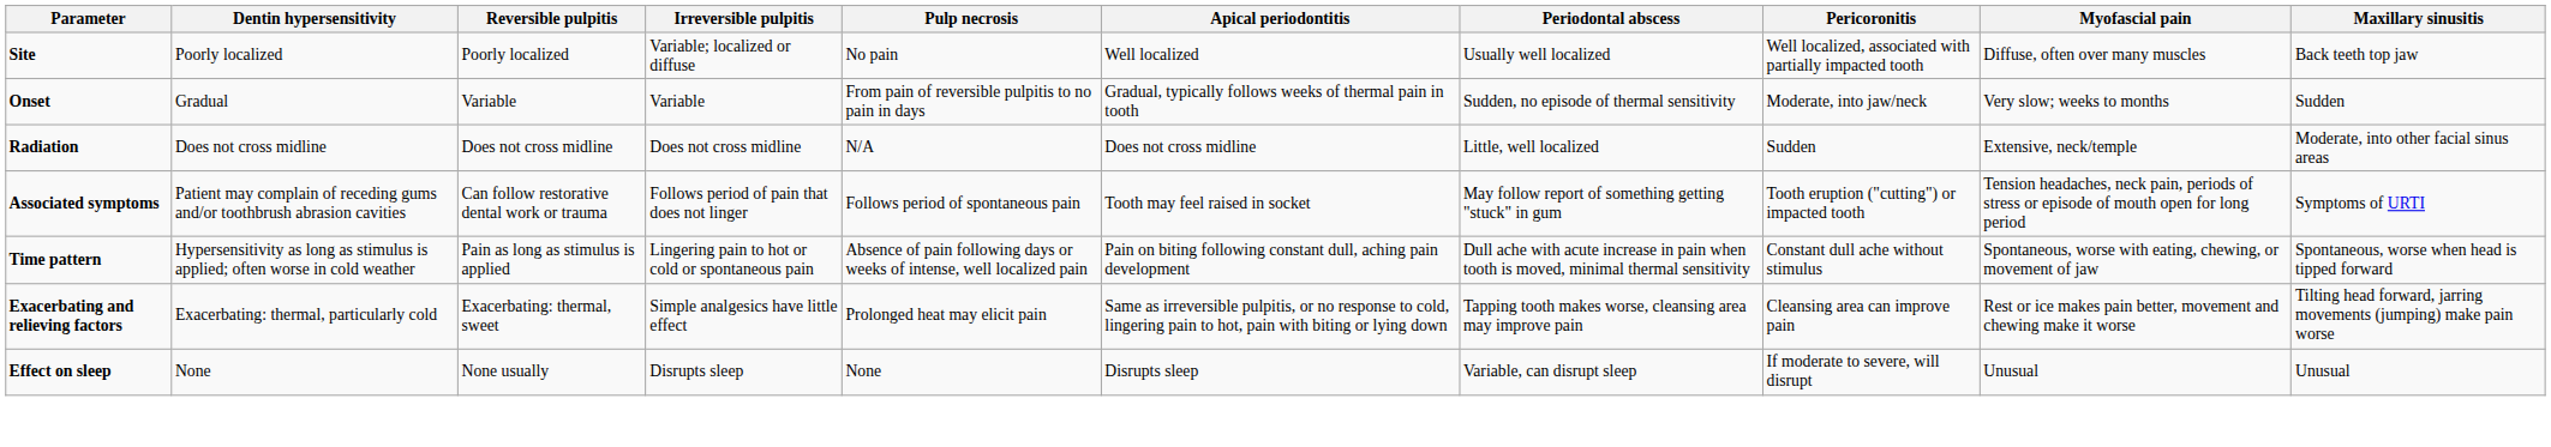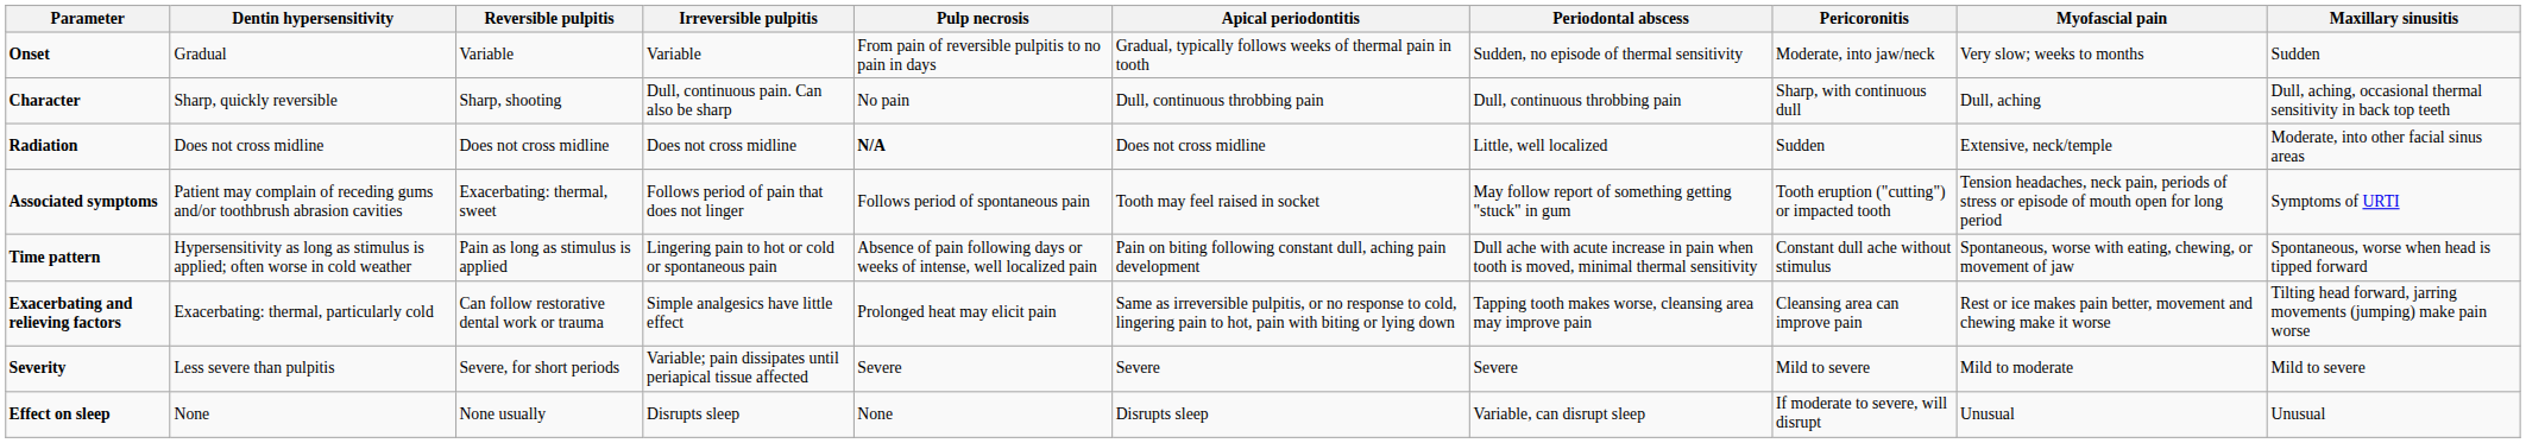- row: Site | Poorly localized | Poorly localized | Variable; localized or diffuse | No pain | Well localized | Usually well localized | Well localized, associated with partially impacted tooth | Diffuse, often over many muscles | Back teeth top jaw
+ row: Character | Sharp, quickly reversible | Sharp, shooting | Dull, continuous pain. Can also be sharp | No pain | Dull, continuous throbbing pain | Dull, continuous throbbing pain | Sharp, with continuous dull | Dull, aching | Dull, aching, occasional thermal sensitivity in back top teeth
Radiation | Pulp necrosis: normal -> bold
Associated symptoms | Reversible pulpitis: Can follow restorative dental work or trauma -> Exacerbating: thermal, sweet
Exacerbating and relieving factors | Reversible pulpitis: Exacerbating: thermal, sweet -> Can follow restorative dental work or trauma
+ row: Severity | Less severe than pulpitis | Severe, for short periods | Variable; pain dissipates until periapical tissue affected | Severe | Severe | Severe | Mild to severe | Mild to moderate | Mild to severe
